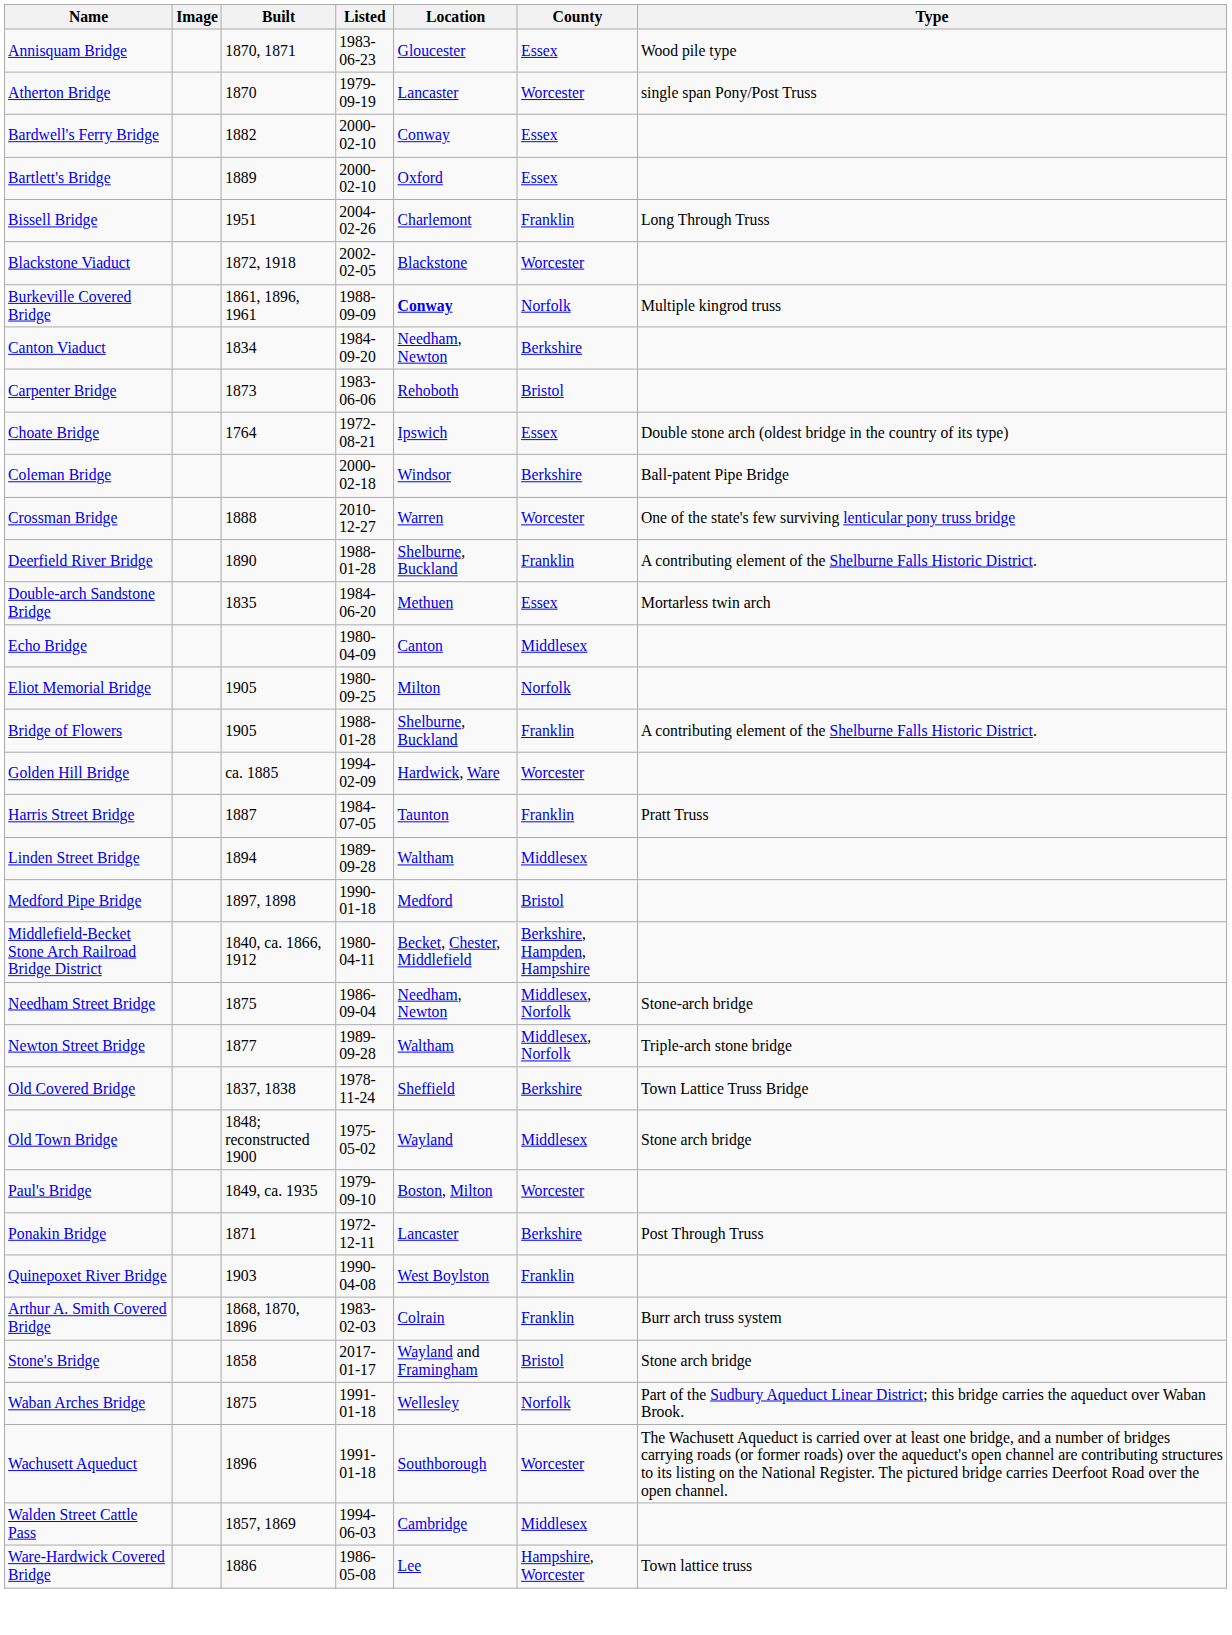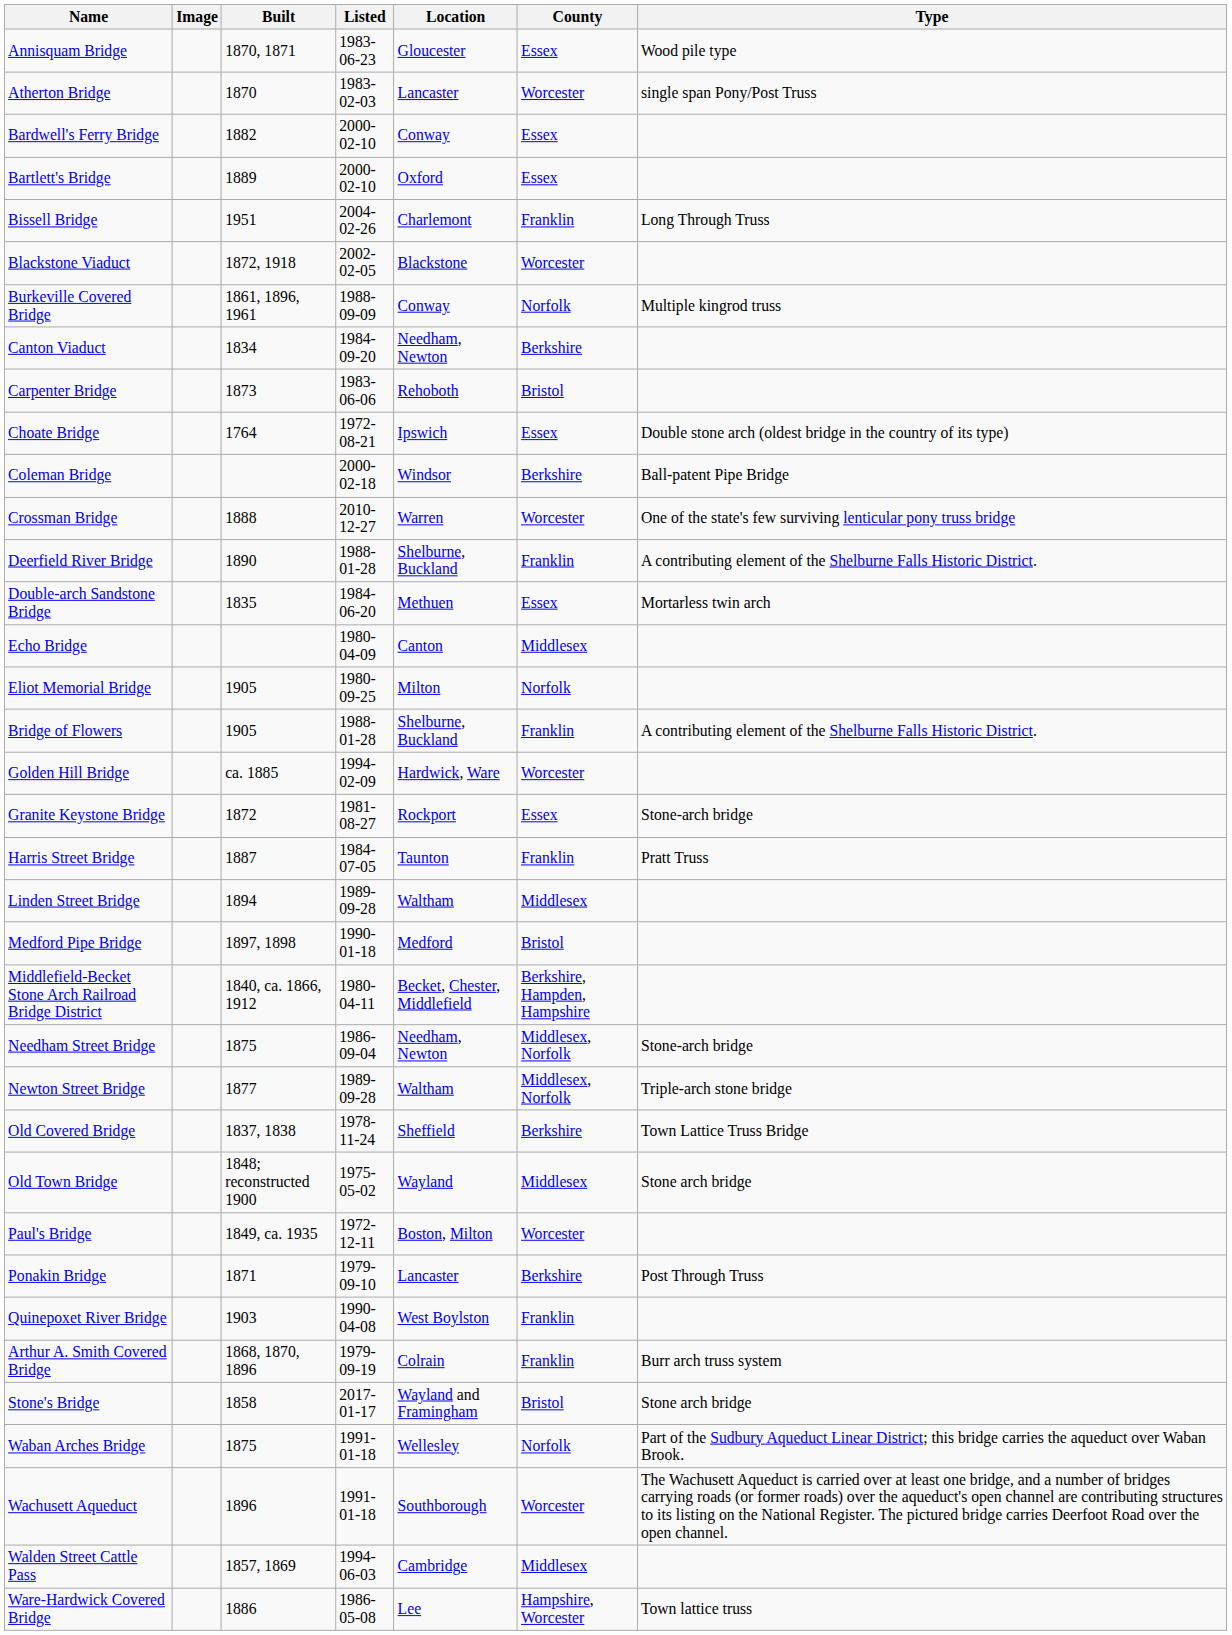Atherton Bridge | Listed: 1979-09-19 -> 1983-02-03
Burkeville Covered Bridge | Location: bold -> normal
+ row: Granite Keystone Bridge | 1872 | 1981-08-27 | Rockport | Essex | Stone-arch bridge
Paul's Bridge | Listed: 1979-09-10 -> 1972-12-11
Ponakin Bridge | Listed: 1972-12-11 -> 1979-09-10
Arthur A. Smith Covered Bridge | Listed: 1983-02-03 -> 1979-09-19
